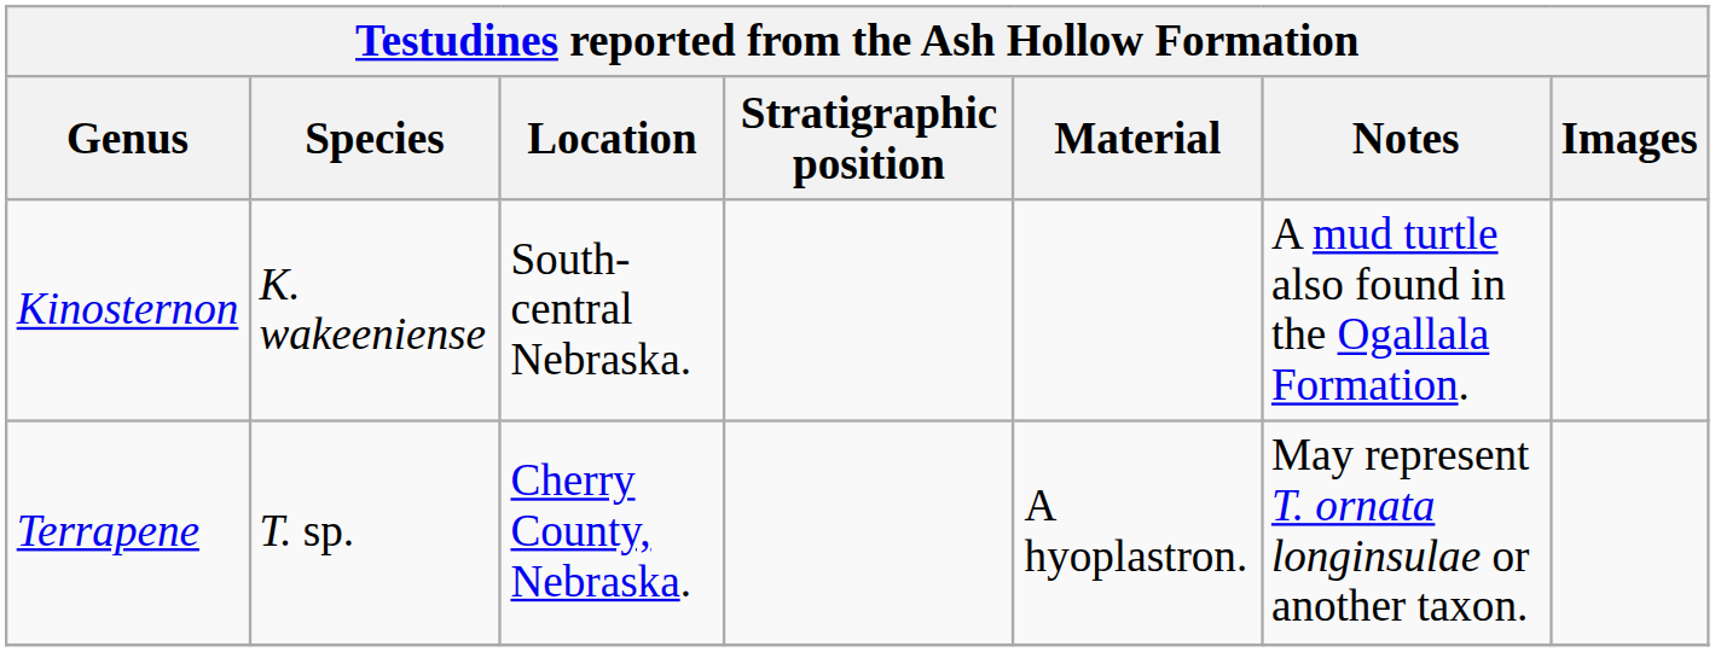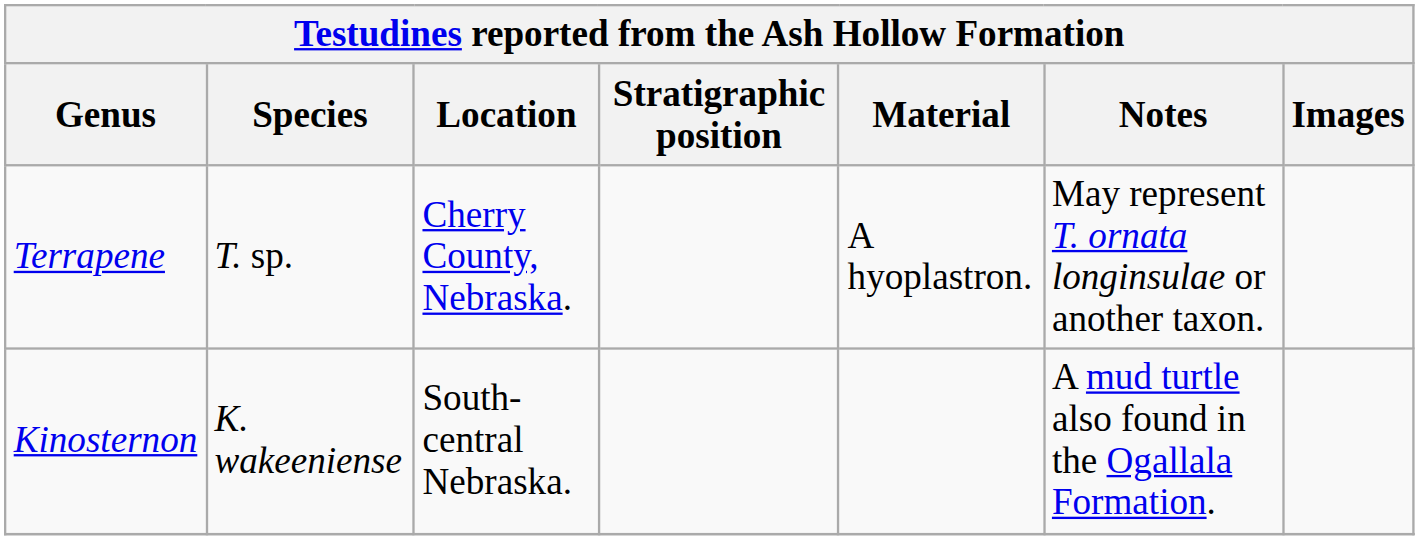rows swapped: Kinosternon <-> Terrapene
